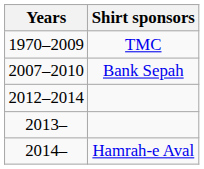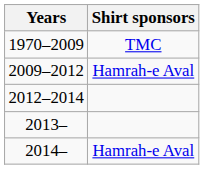- row: 2007–2010 | Bank Sepah
+ row: 2009–2012 | Hamrah-e Aval
